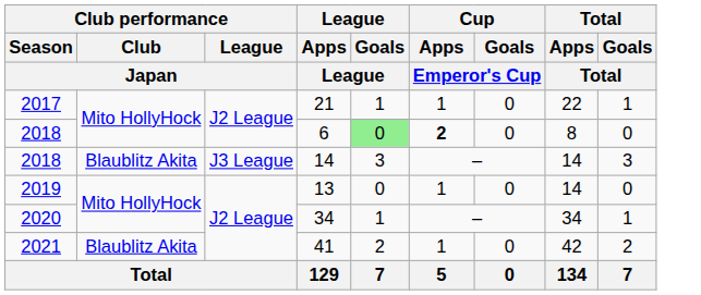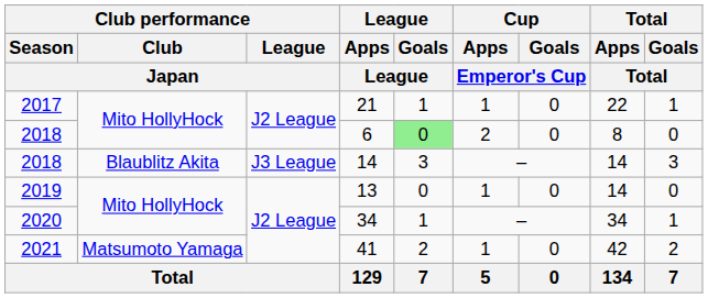6 | Cup / Apps / Emperor's Cup: bold -> normal
41 | Club performance / Club / Japan: Blaublitz Akita -> Matsumoto Yamaga
